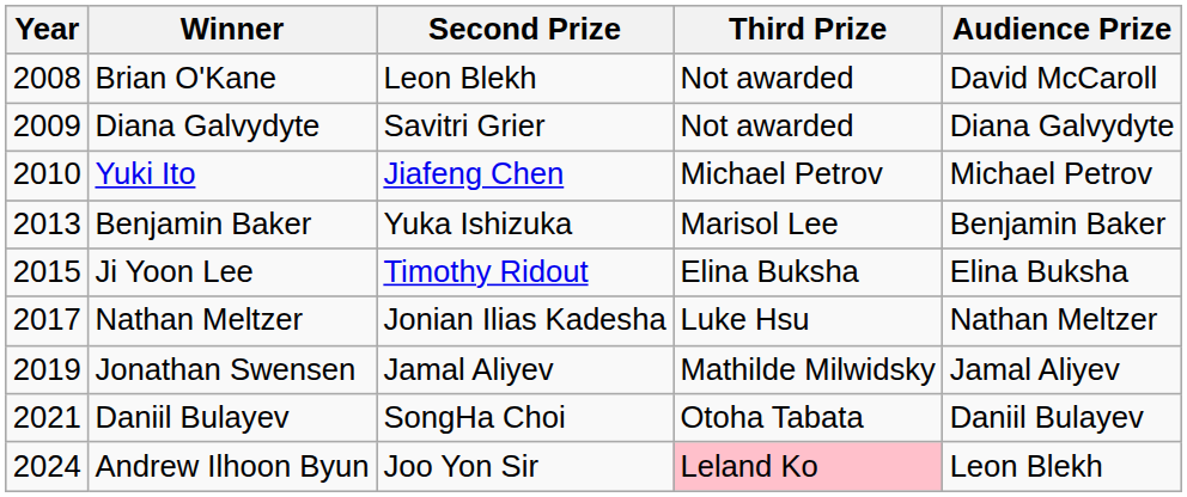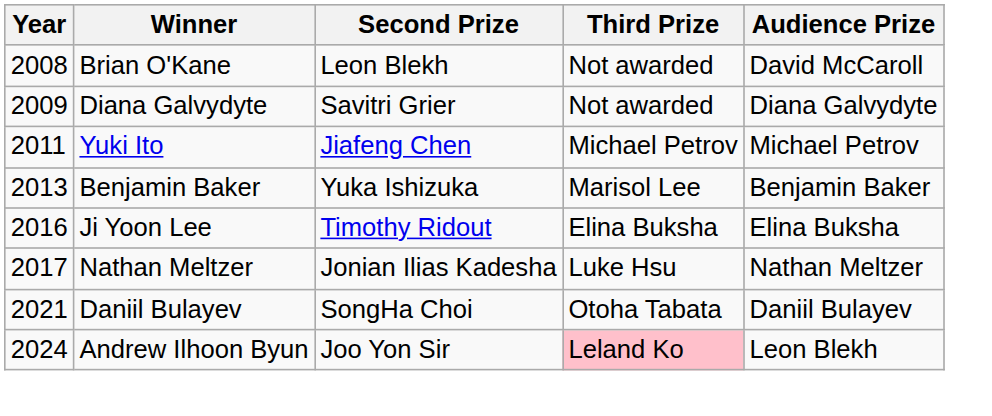Yuki Ito | Year: 2010 -> 2011
Ji Yoon Lee | Year: 2015 -> 2016
- row: 2019 | Jonathan Swensen | Jamal Aliyev | Mathilde Milwidsky | Jamal Aliyev
